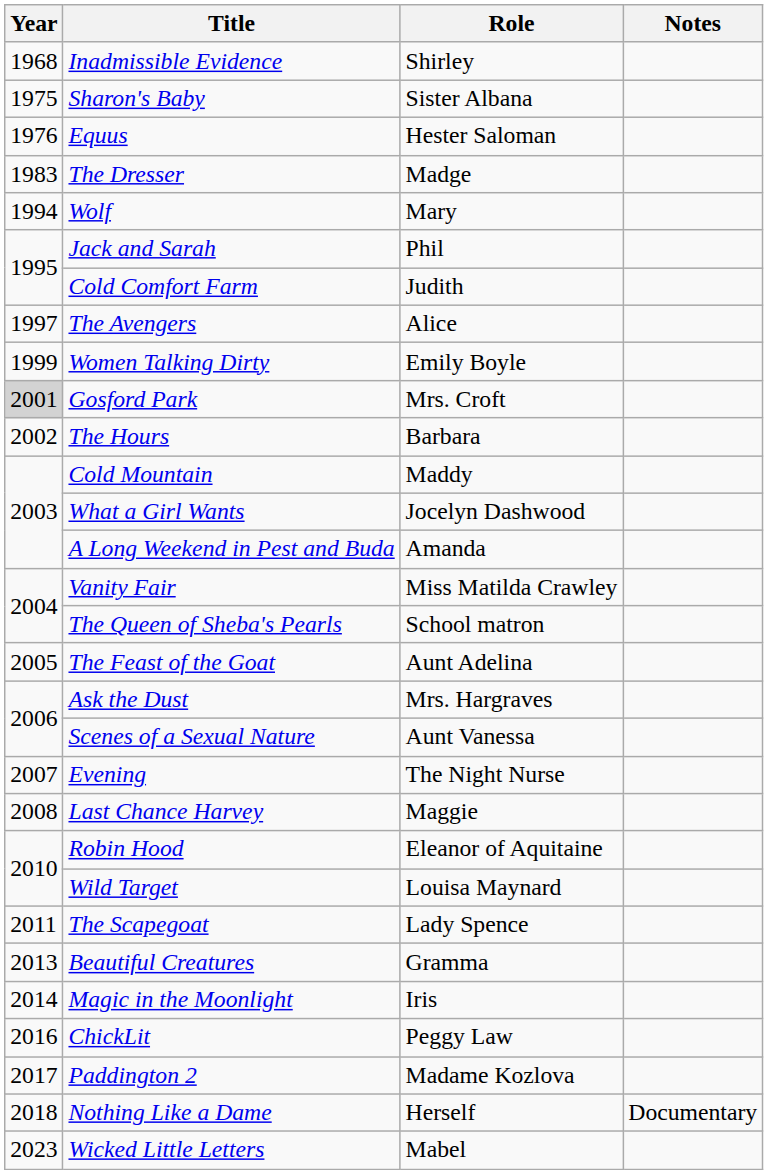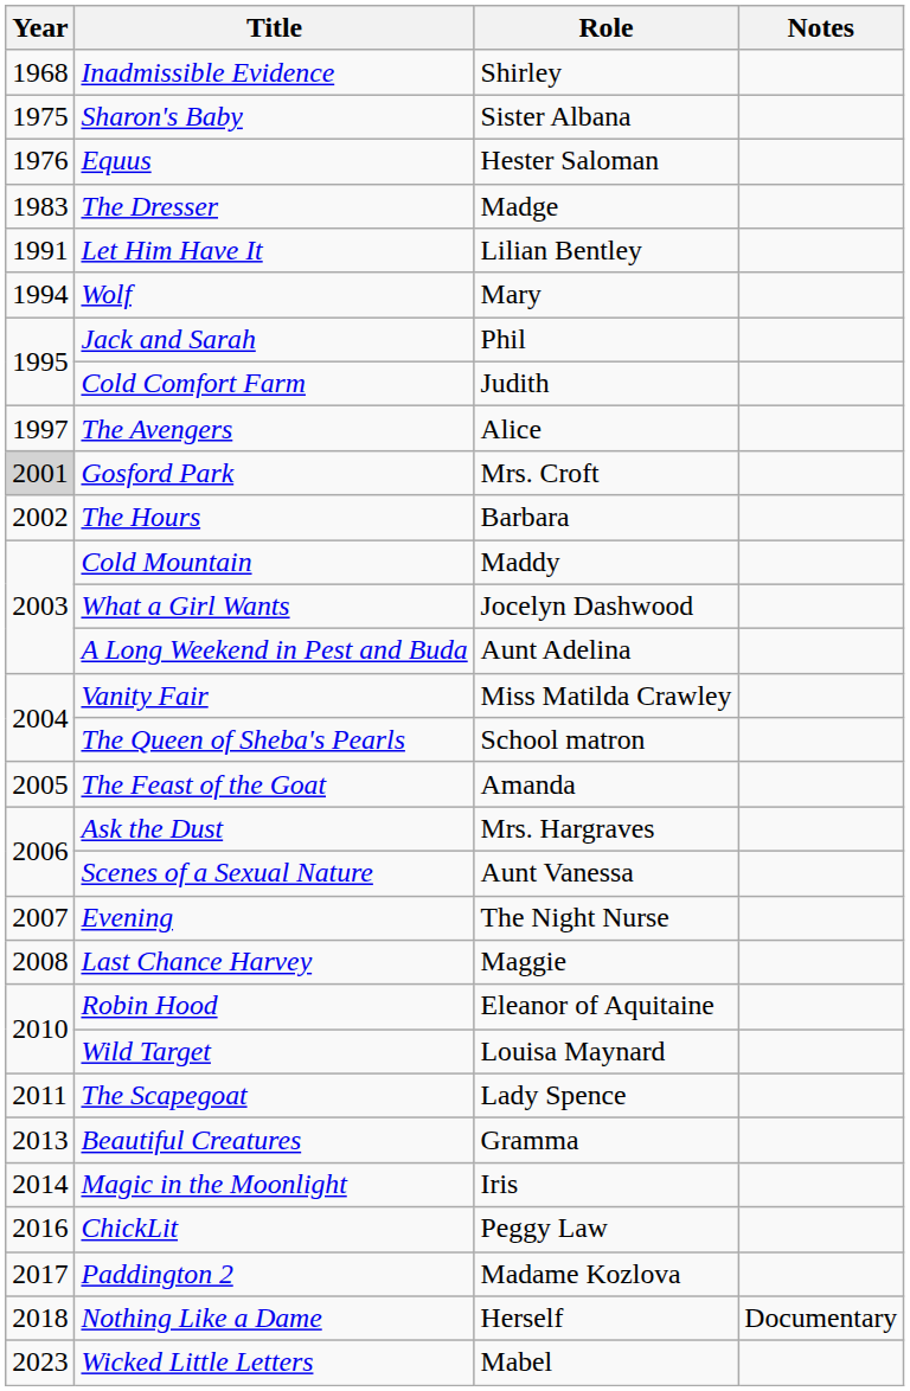+ row: 1991 | Let Him Have It | Lilian Bentley
- row: 1999 | Women Talking Dirty | Emily Boyle
A Long Weekend in Pest and Buda | Role: Amanda -> Aunt Adelina
The Feast of the Goat | Role: Aunt Adelina -> Amanda
